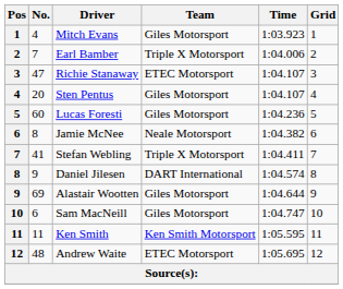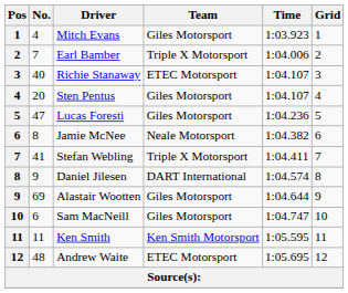Richie Stanaway | No.: 47 -> 40
Lucas Foresti | No.: 60 -> 47
